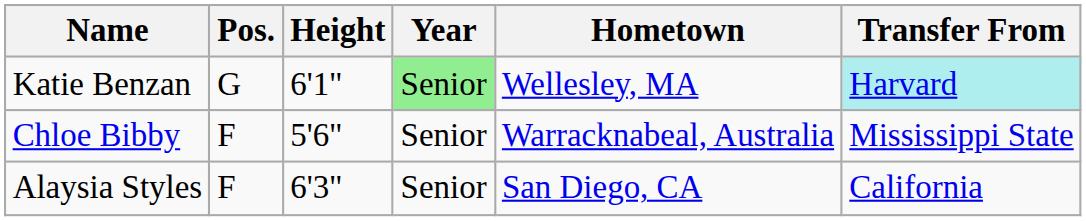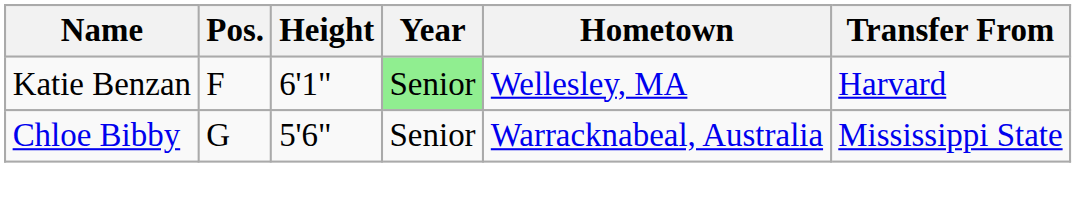Katie Benzan | Pos.: G -> F
Katie Benzan | Transfer From: paleturquoise background -> no background
Chloe Bibby | Pos.: F -> G
- row: Alaysia Styles | F | 6'3" | Senior | San Diego, CA | California
